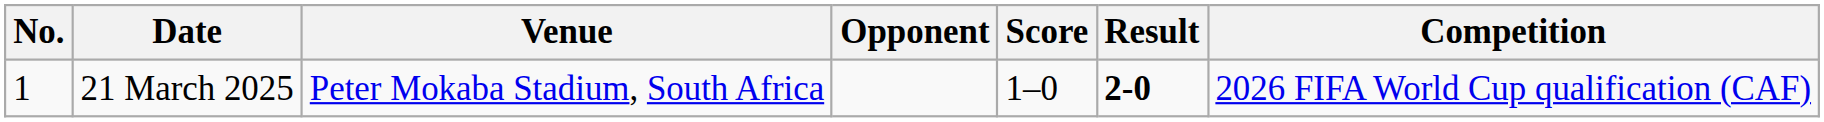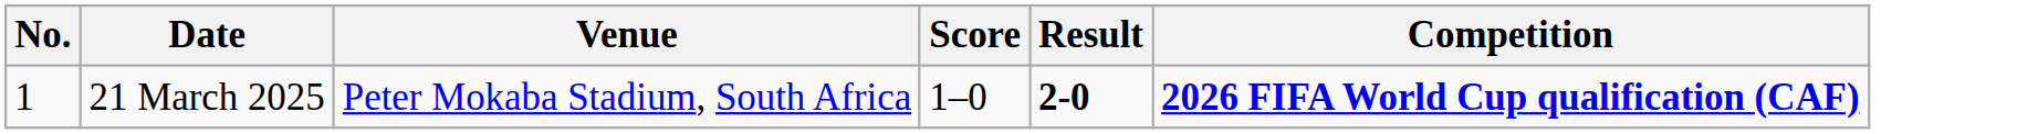- column: Opponent
21 March 2025 | Competition: normal -> bold
